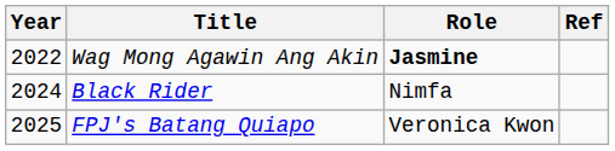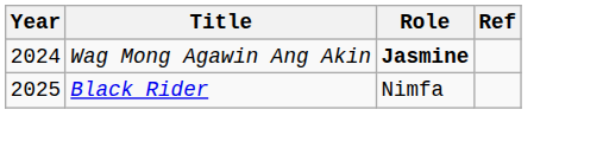Wag Mong Agawin Ang Akin | Year: 2022 -> 2024
Black Rider | Year: 2024 -> 2025
- row: 2025 | FPJ's Batang Quiapo | Veronica Kwon
